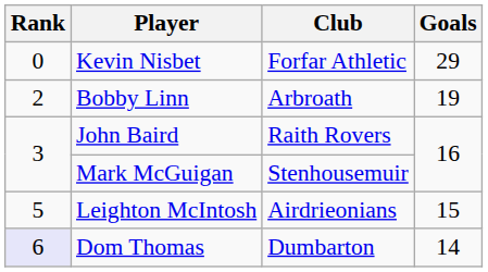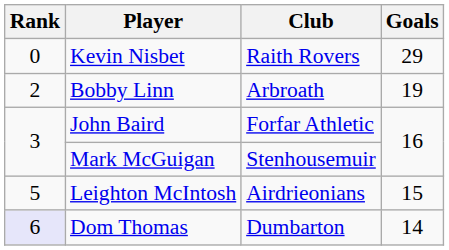Kevin Nisbet | Club: Forfar Athletic -> Raith Rovers
John Baird | Club: Raith Rovers -> Forfar Athletic
